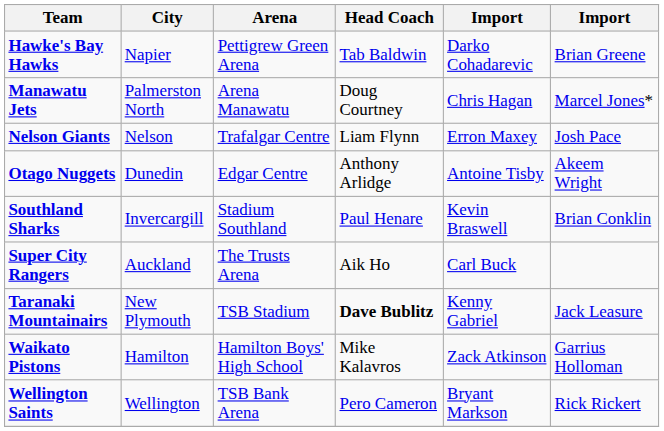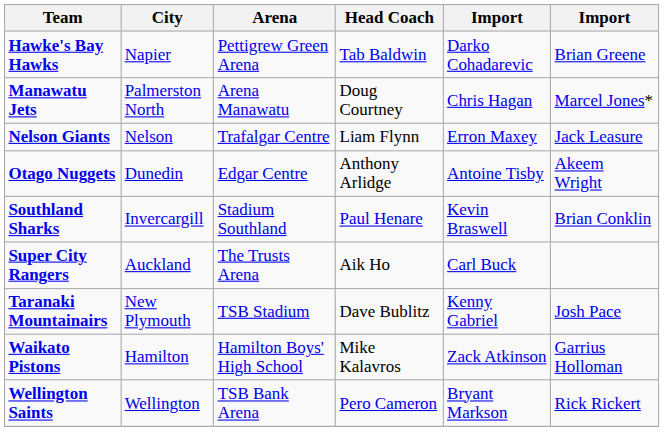Nelson Giants | column 6: Josh Pace -> Jack Leasure
Taranaki Mountainairs | Head Coach: bold -> normal
Taranaki Mountainairs | column 6: Jack Leasure -> Josh Pace
